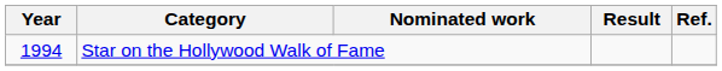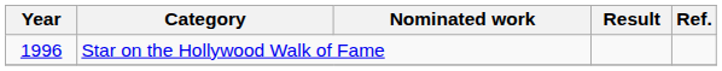Star on the Hollywood Walk of Fame | Year: 1994 -> 1996
